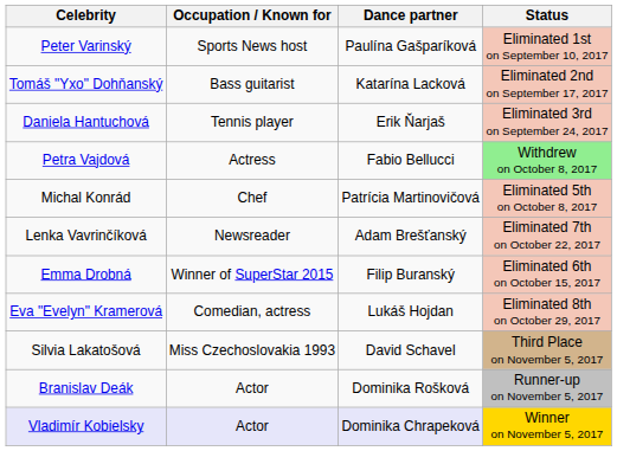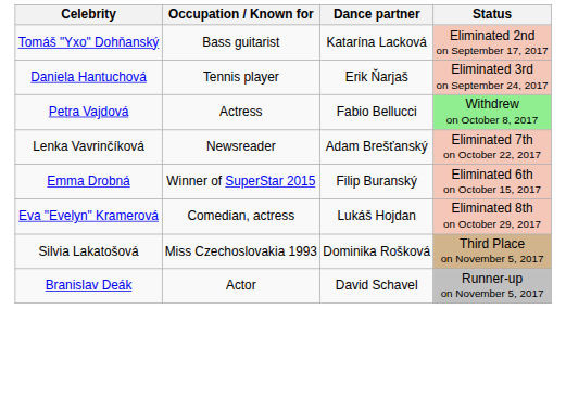- row: Peter Varinský | Sports News host | Paulína Gašparíková | Eliminated 1st on September 10, 2017
- row: Michal Konrád | Chef | Patrícia Martinovičová | Eliminated 5th on October 8, 2017
Silvia Lakatošová | Dance partner: David Schavel -> Dominika Rošková
Branislav Deák | Dance partner: Dominika Rošková -> David Schavel
- row: Vladimír Kobielsky | Actor | Dominika Chrapeková | Winner on November 5, 2017
